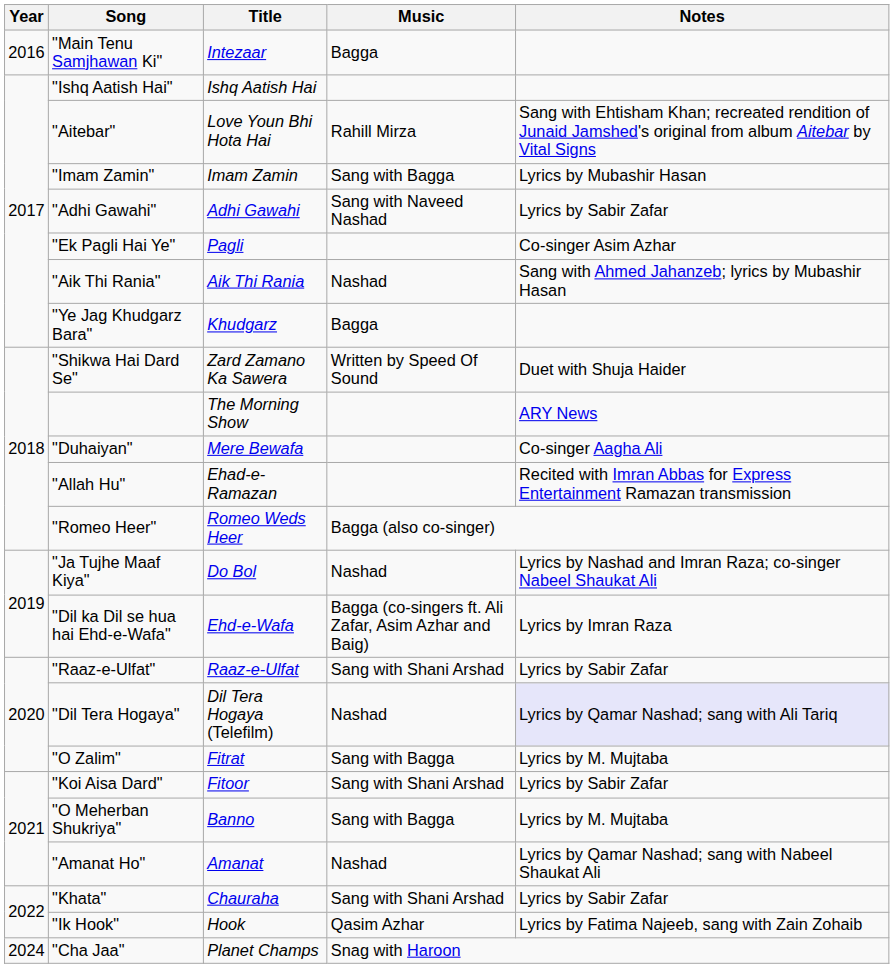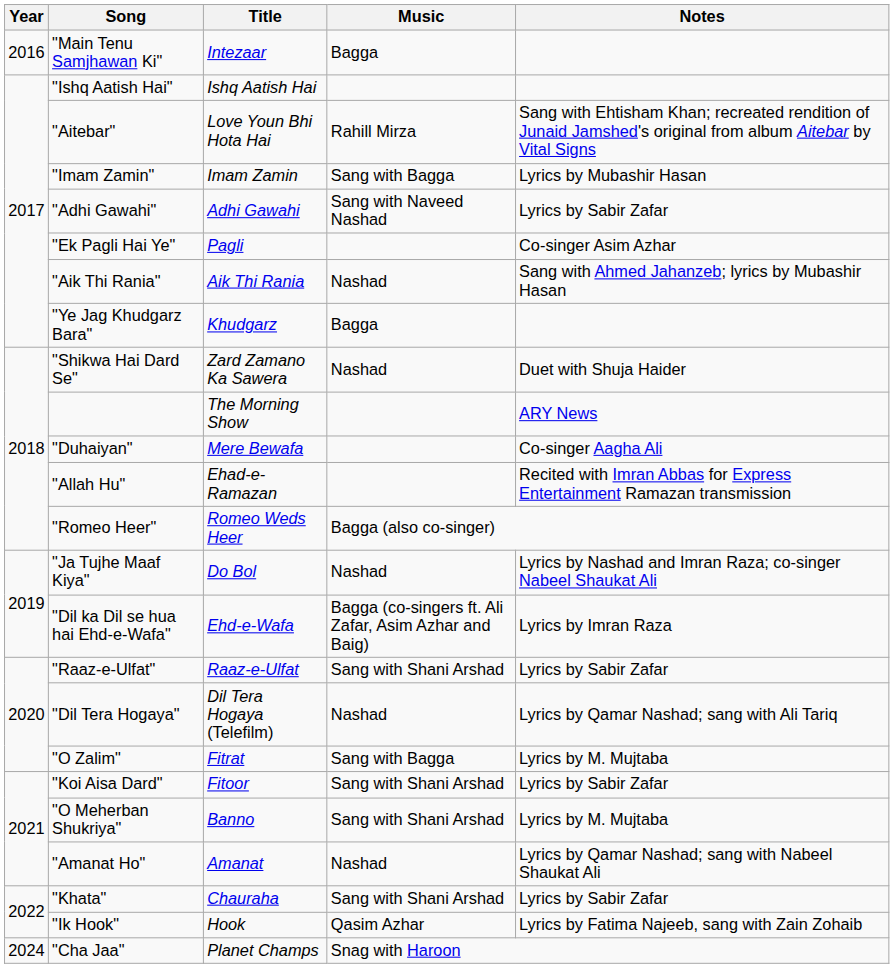"Shikwa Hai Dard Se" | Music: Written by Speed Of Sound -> Nashad
"Dil Tera Hogaya" | Notes: lavender background -> no background
"O Meherban Shukriya" | Music: Sang with Bagga -> Sang with Shani Arshad
